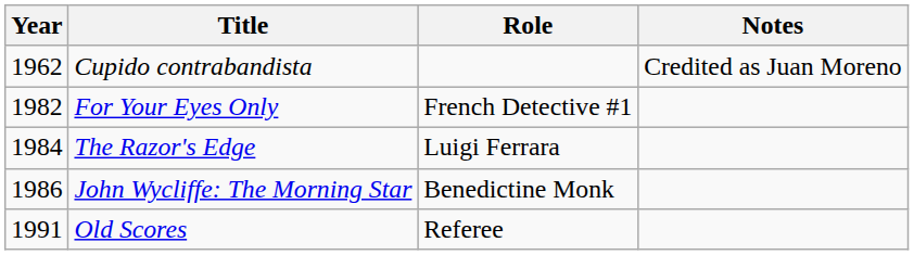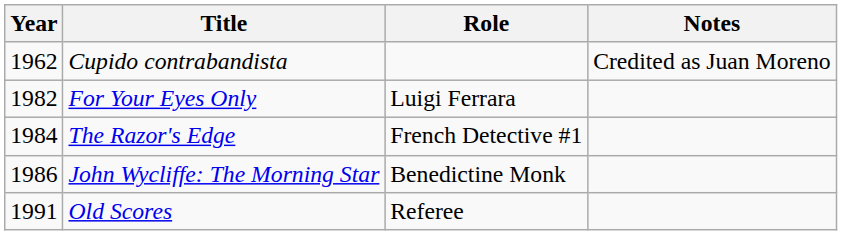For Your Eyes Only | Role: French Detective #1 -> Luigi Ferrara
The Razor's Edge | Role: Luigi Ferrara -> French Detective #1
